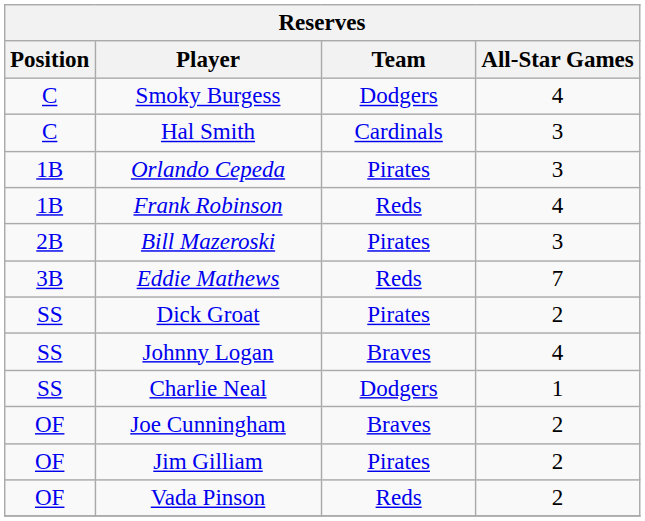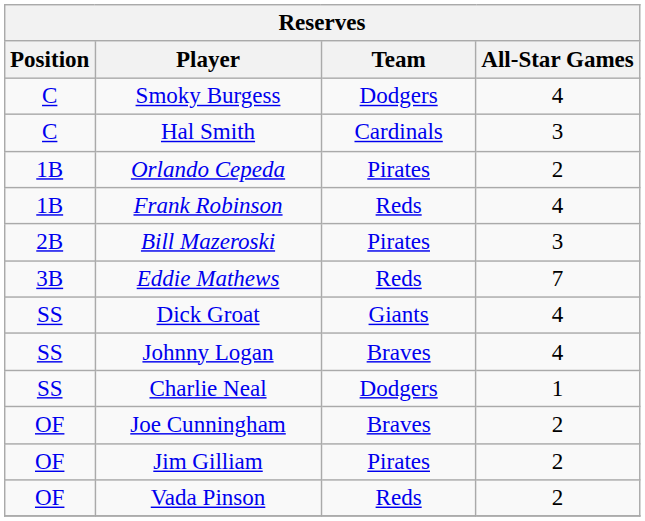Orlando Cepeda | All-Star Games: 3 -> 2
Dick Groat | Team: Pirates -> Giants
Dick Groat | All-Star Games: 2 -> 4
